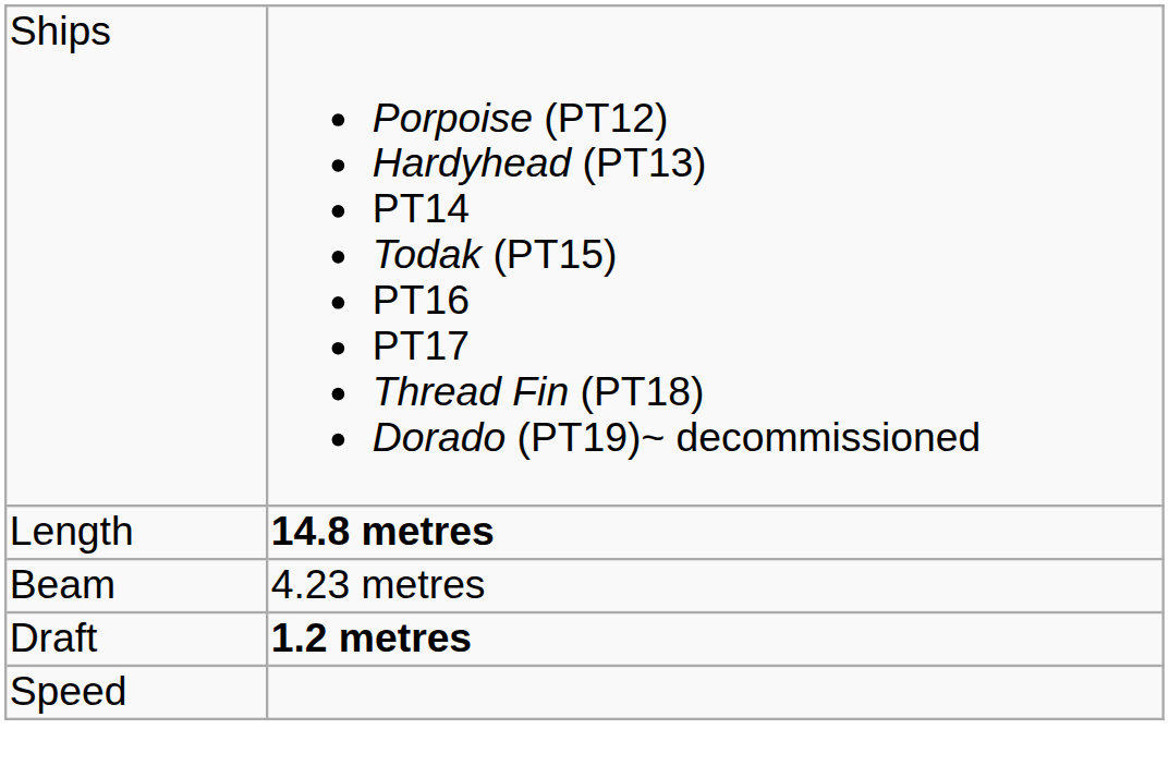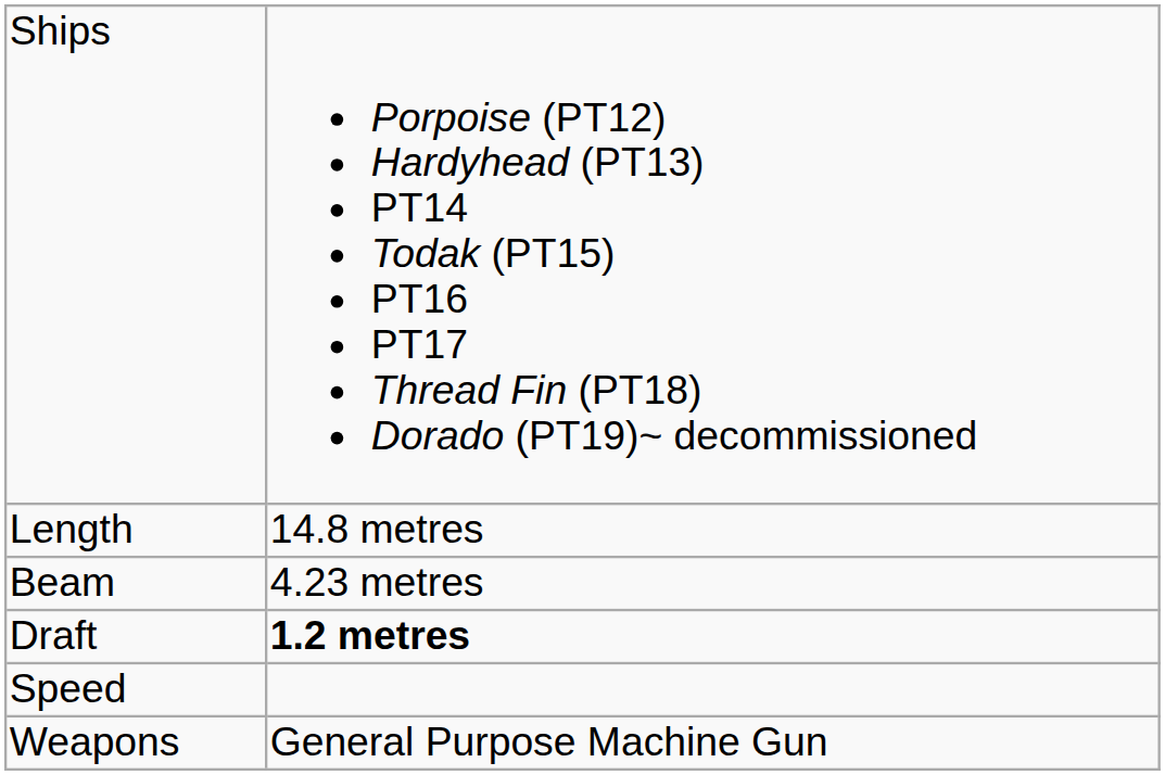Length | column 2: bold -> normal
+ row: Weapons | General Purpose Machine Gun
